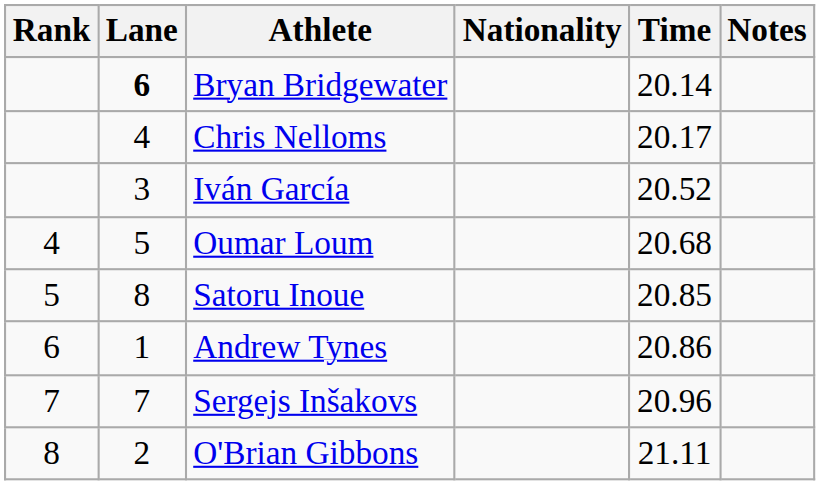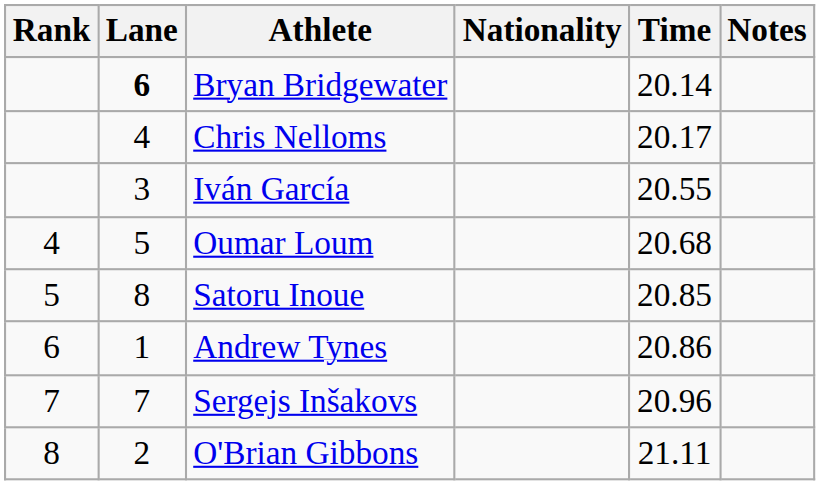Iván García | Time: 20.52 -> 20.55
